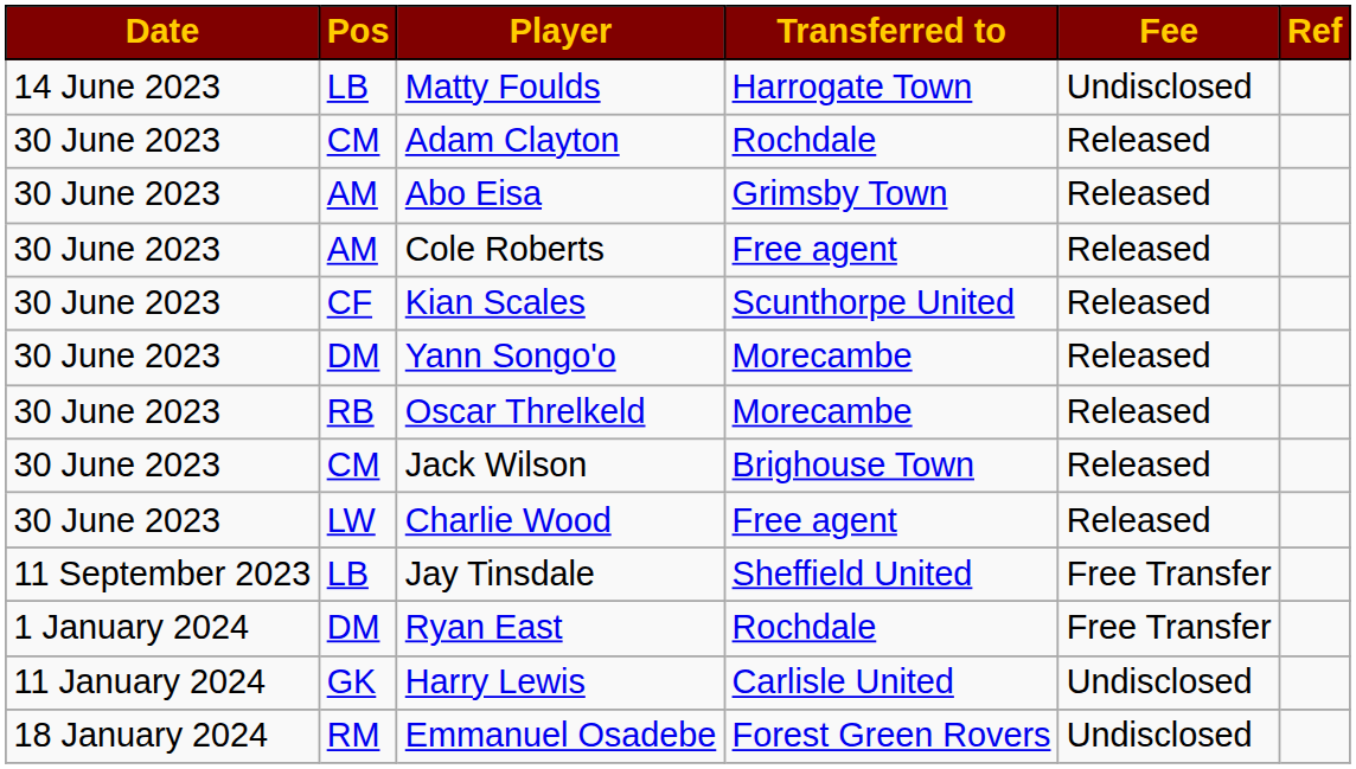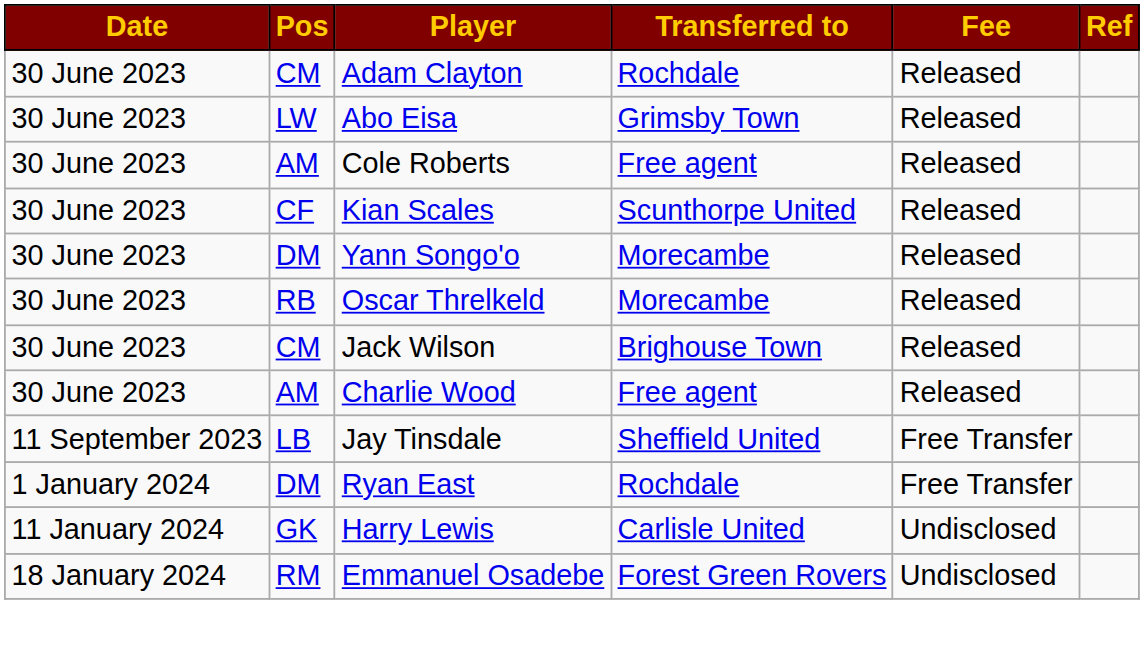- row: 14 June 2023 | LB | Matty Foulds | Harrogate Town | Undisclosed
Abo Eisa | Pos: AM -> LW
Charlie Wood | Pos: LW -> AM
